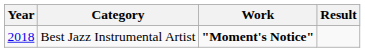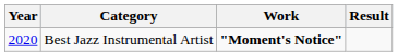Best Jazz Instrumental Artist | Year: 2018 -> 2020
